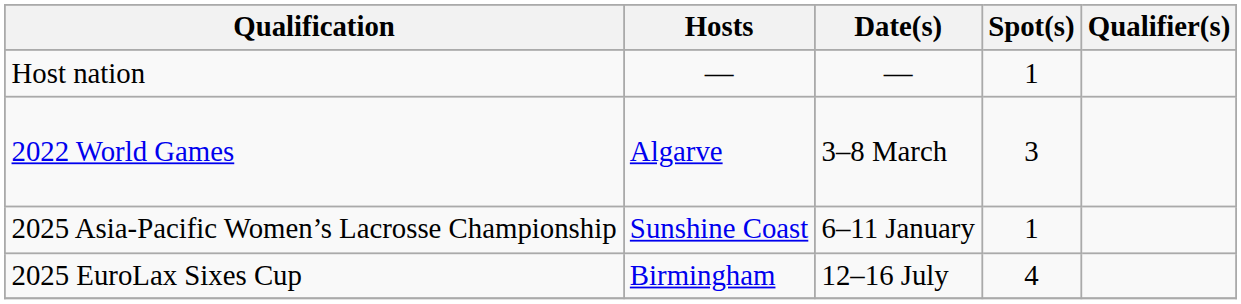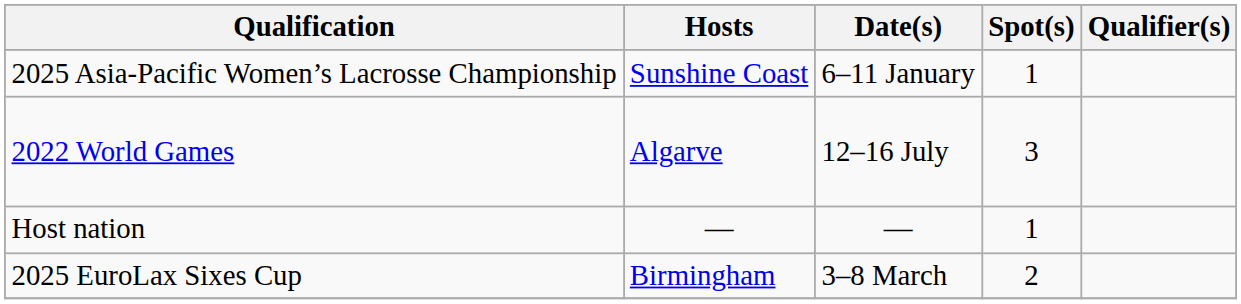rows swapped: Host nation <-> 2025 Asia-Pacific Women’s Lacrosse Championship
2022 World Games | Date(s): 3–8 March -> 12–16 July
2025 EuroLax Sixes Cup | Date(s): 12–16 July -> 3–8 March
2025 EuroLax Sixes Cup | Spot(s): 4 -> 2
